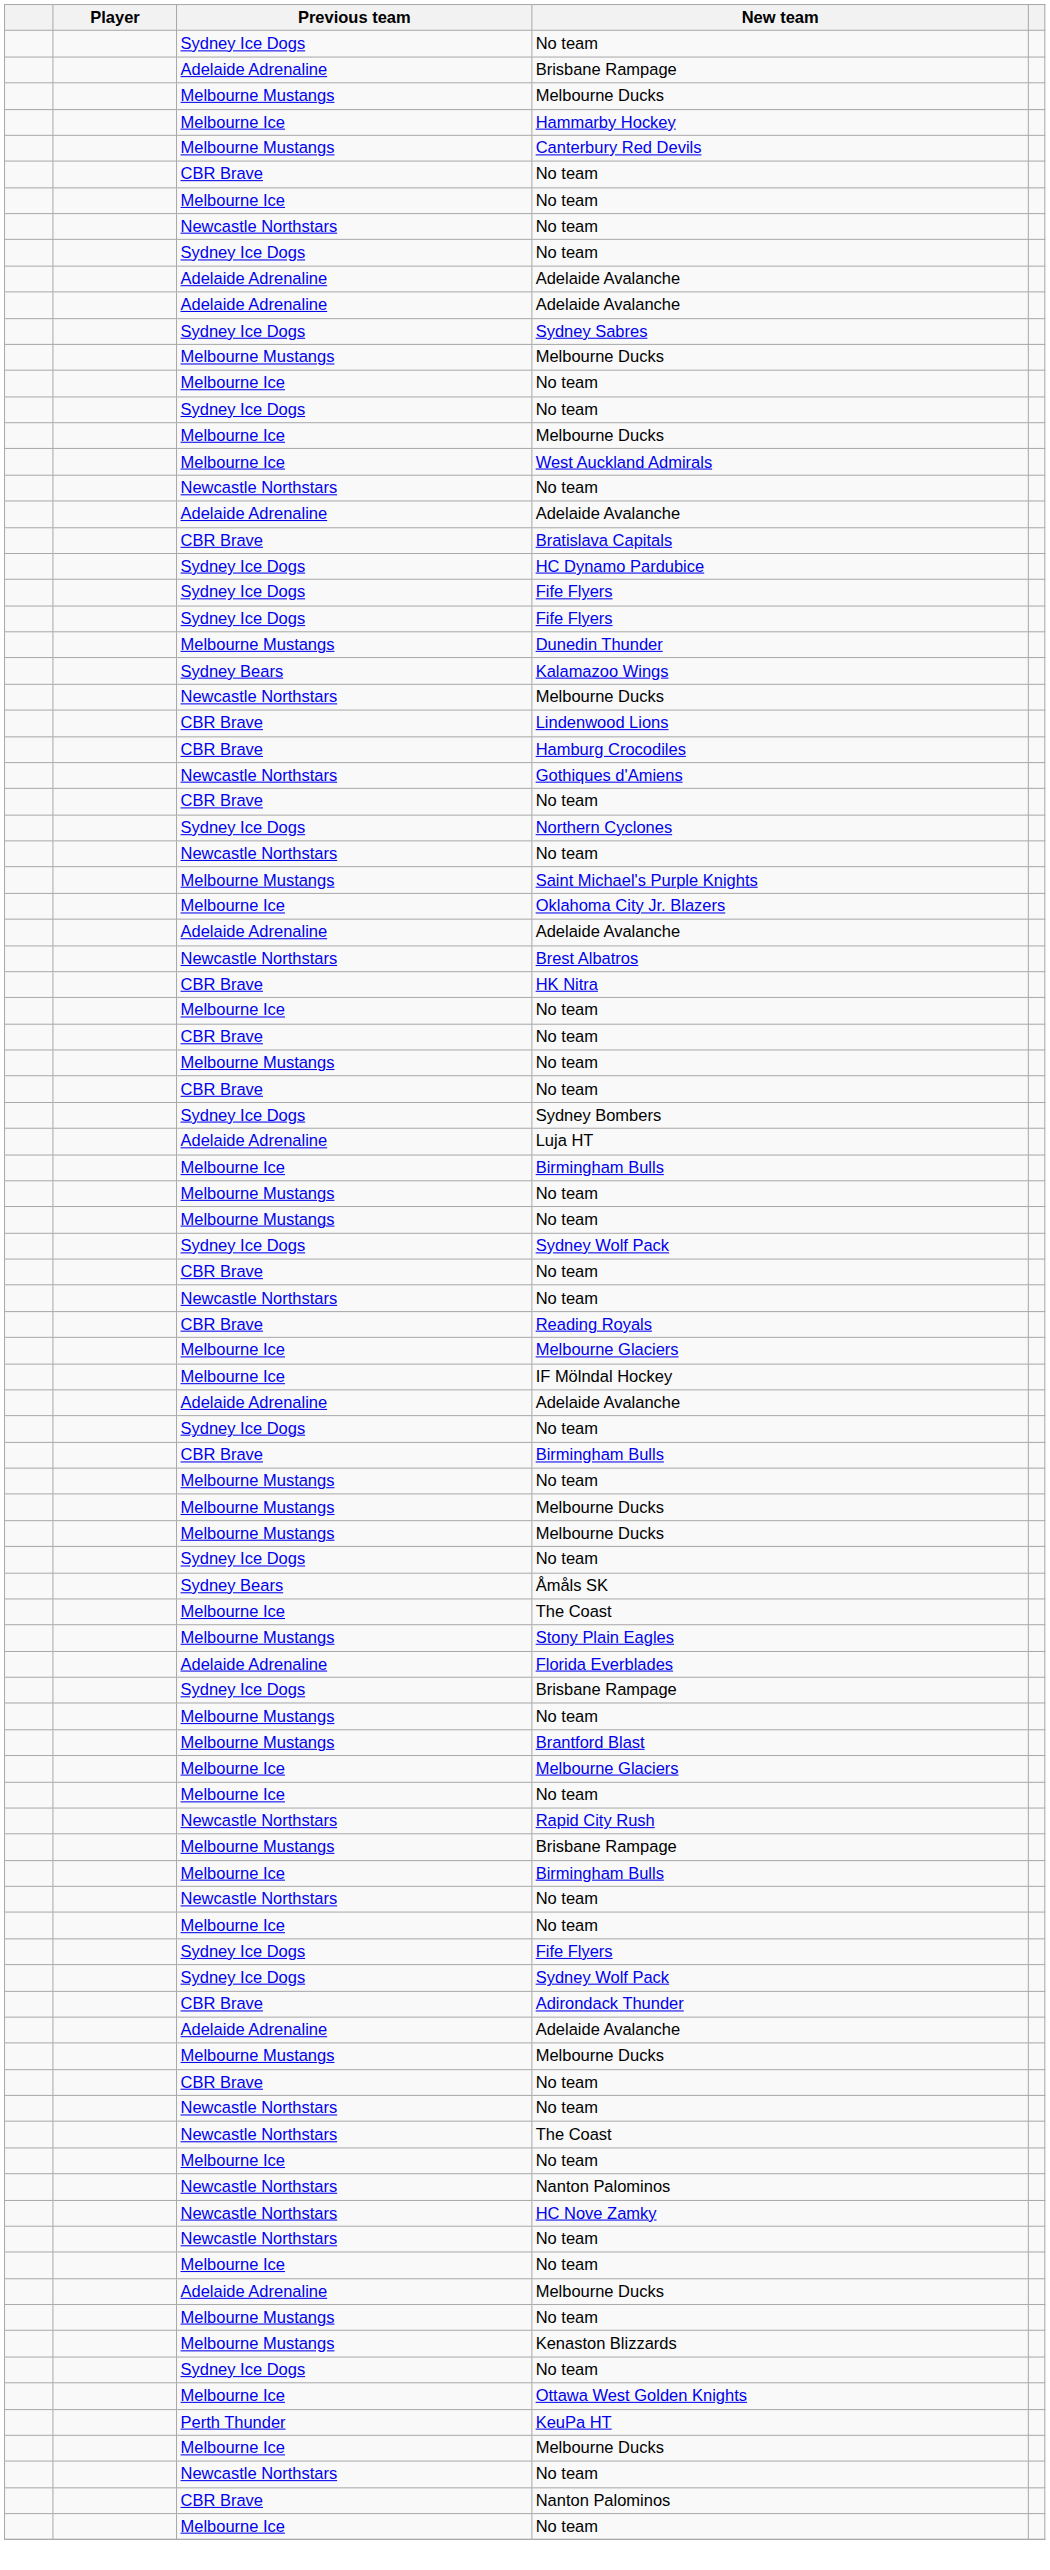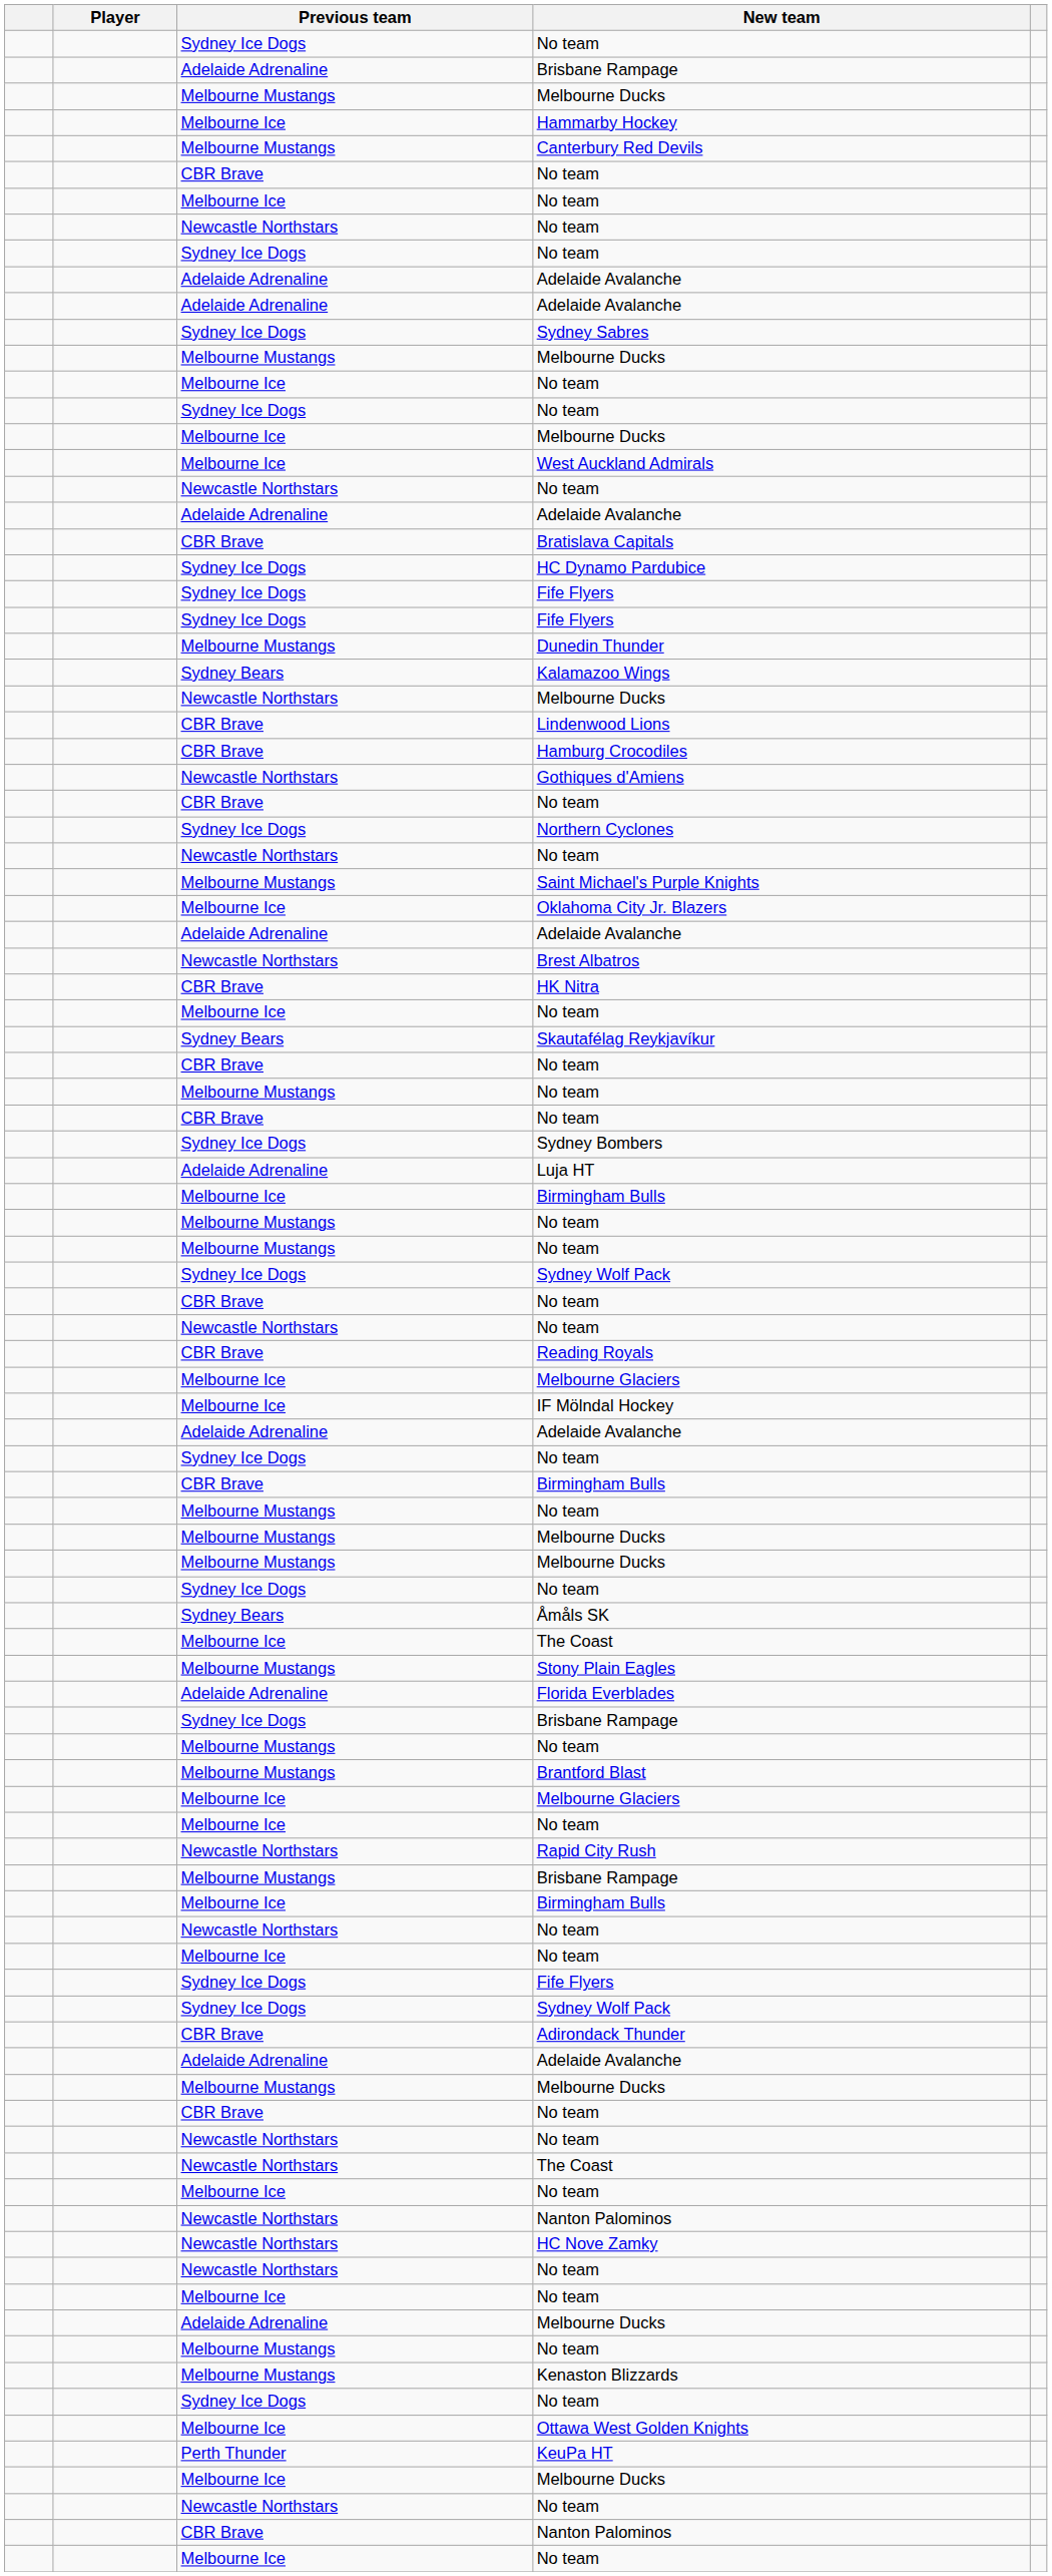+ row: Sydney Bears | Skautafélag Reykjavíkur
